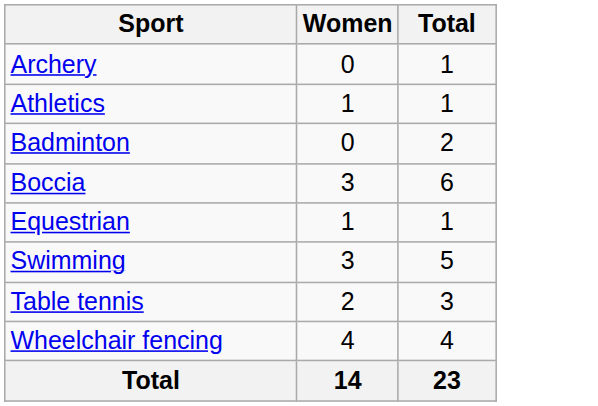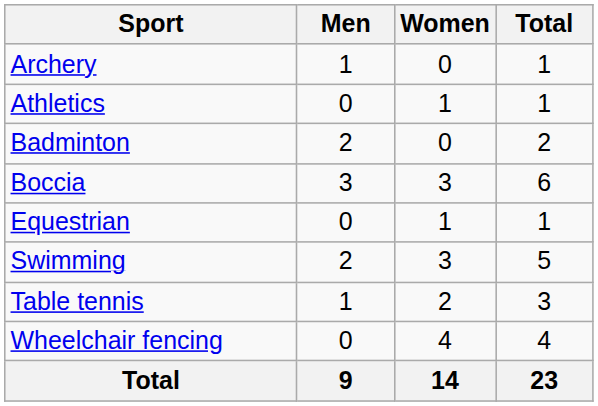+ column: Men | 1 | 0 | 2 | 3 | 0 | 2 | 1 | 0 | 9
